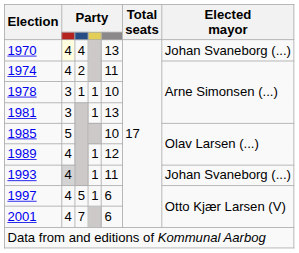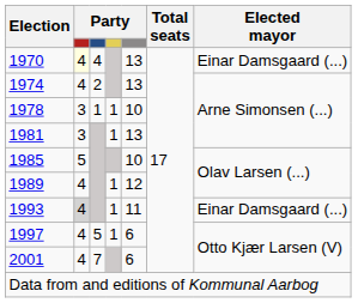1970 | Elected mayor: Johan Svaneborg (...) -> Einar Damsgaard (...)
1974 | column 5: 11 -> 13
1993 | Elected mayor: Johan Svaneborg (...) -> Einar Damsgaard (...)
